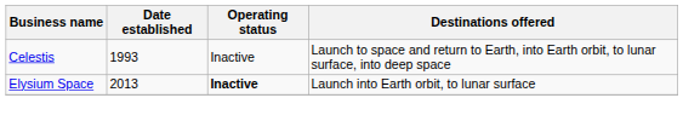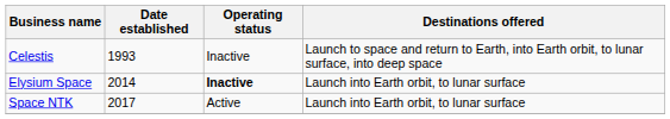Elysium Space | Date established: 2013 -> 2014
+ row: Space NTK | 2017 | Active | Launch into Earth orbit, to lunar surface
